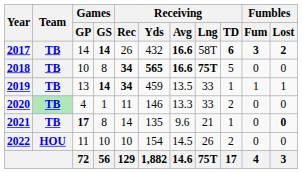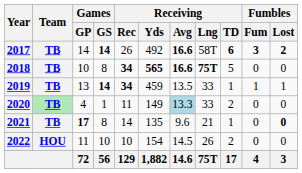2017 | Receiving / Yds: 432 -> 492
2020 | Receiving / Yds: 146 -> 149
2020 | Receiving / Avg: no background -> lightblue background
